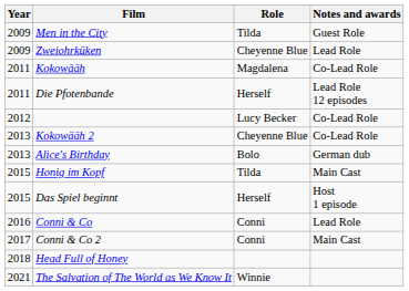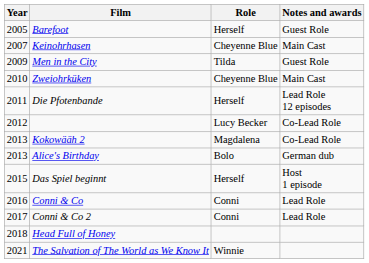+ row: 2005 | Barefoot | Herself | Guest Role
+ row: 2007 | Keinohrhasen | Cheyenne Blue | Main Cast
Zweiohrküken | Year: 2009 -> 2010
Zweiohrküken | Notes and awards: Lead Role -> Main Cast
- row: 2011 | Kokowääh | Magdalena | Co-Lead Role
Kokowääh 2 | Role: Cheyenne Blue -> Magdalena
- row: 2015 | Honig im Kopf | Tilda | Main Cast
Conni & Co 2 | Notes and awards: Main Cast -> Lead Role
